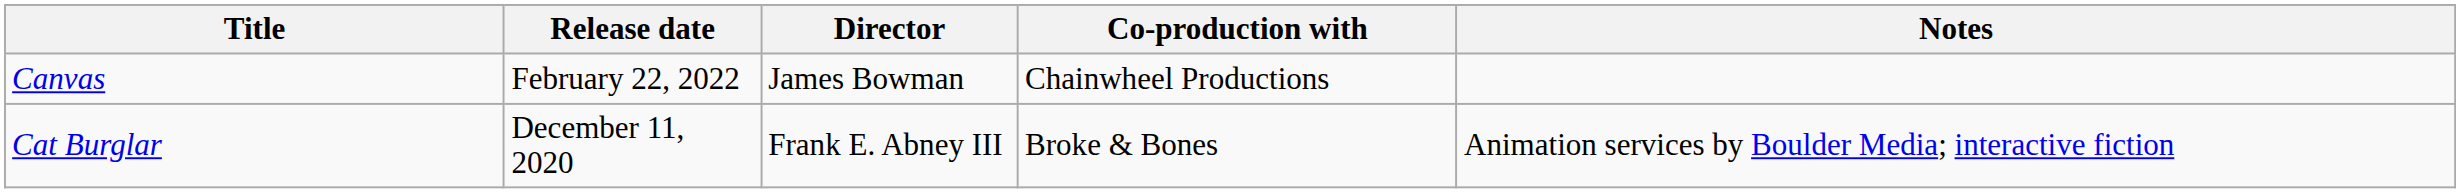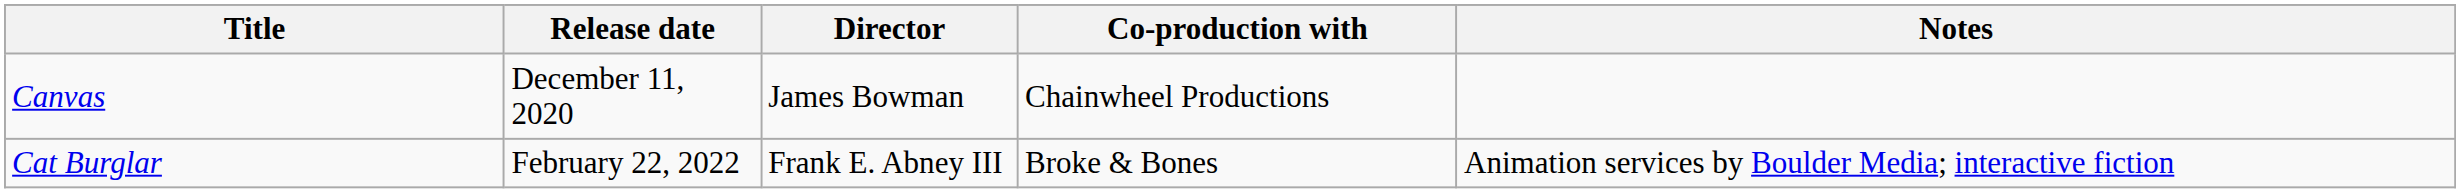Canvas | Release date: February 22, 2022 -> December 11, 2020
Cat Burglar | Release date: December 11, 2020 -> February 22, 2022
